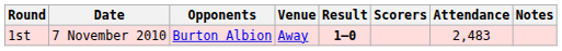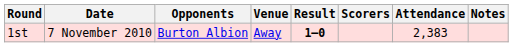1st | Attendance: 2,483 -> 2,383
